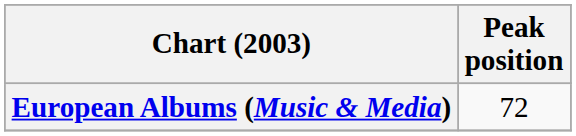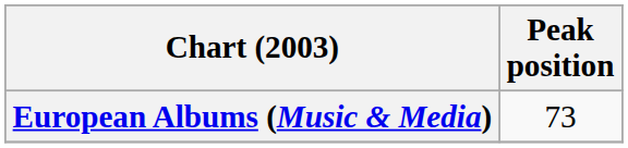European Albums (Music & Media) | Peak position: 72 -> 73
